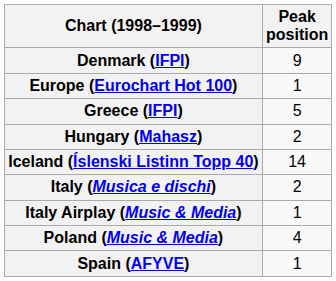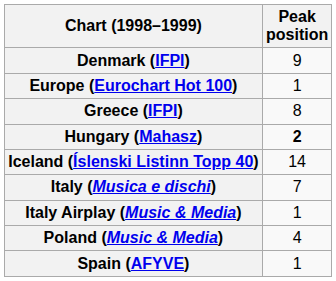Greece (IFPI) | Peak position: 5 -> 8
Hungary (Mahasz) | Peak position: normal -> bold
Italy (Musica e dischi) | Peak position: 2 -> 7
